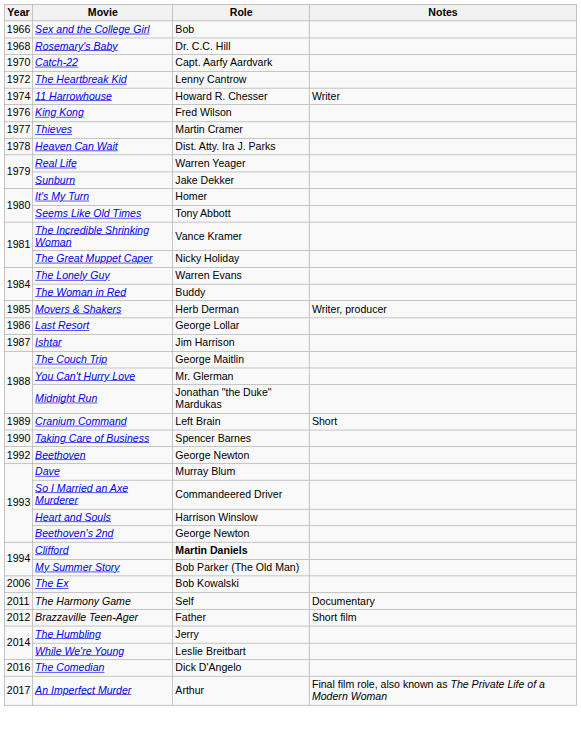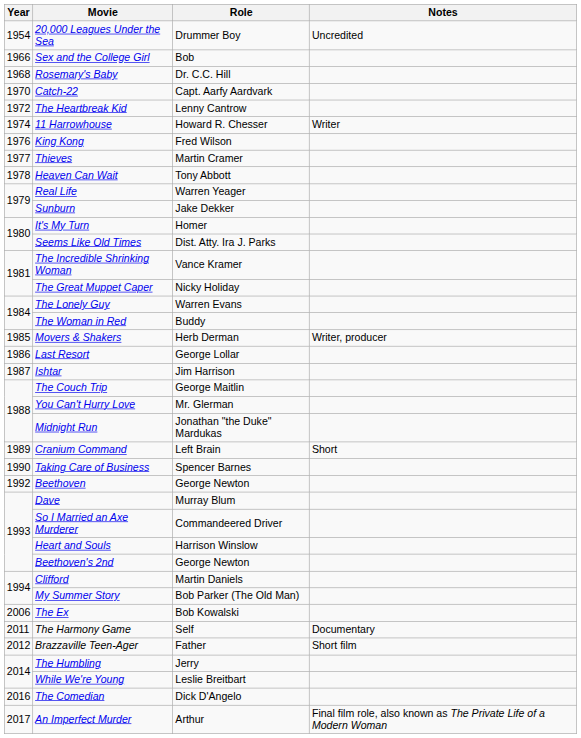+ row: 1954 | 20,000 Leagues Under the Sea | Drummer Boy | Uncredited
Heaven Can Wait | Role: Dist. Atty. Ira J. Parks -> Tony Abbott
Seems Like Old Times | Role: Tony Abbott -> Dist. Atty. Ira J. Parks
Clifford | Role: bold -> normal
